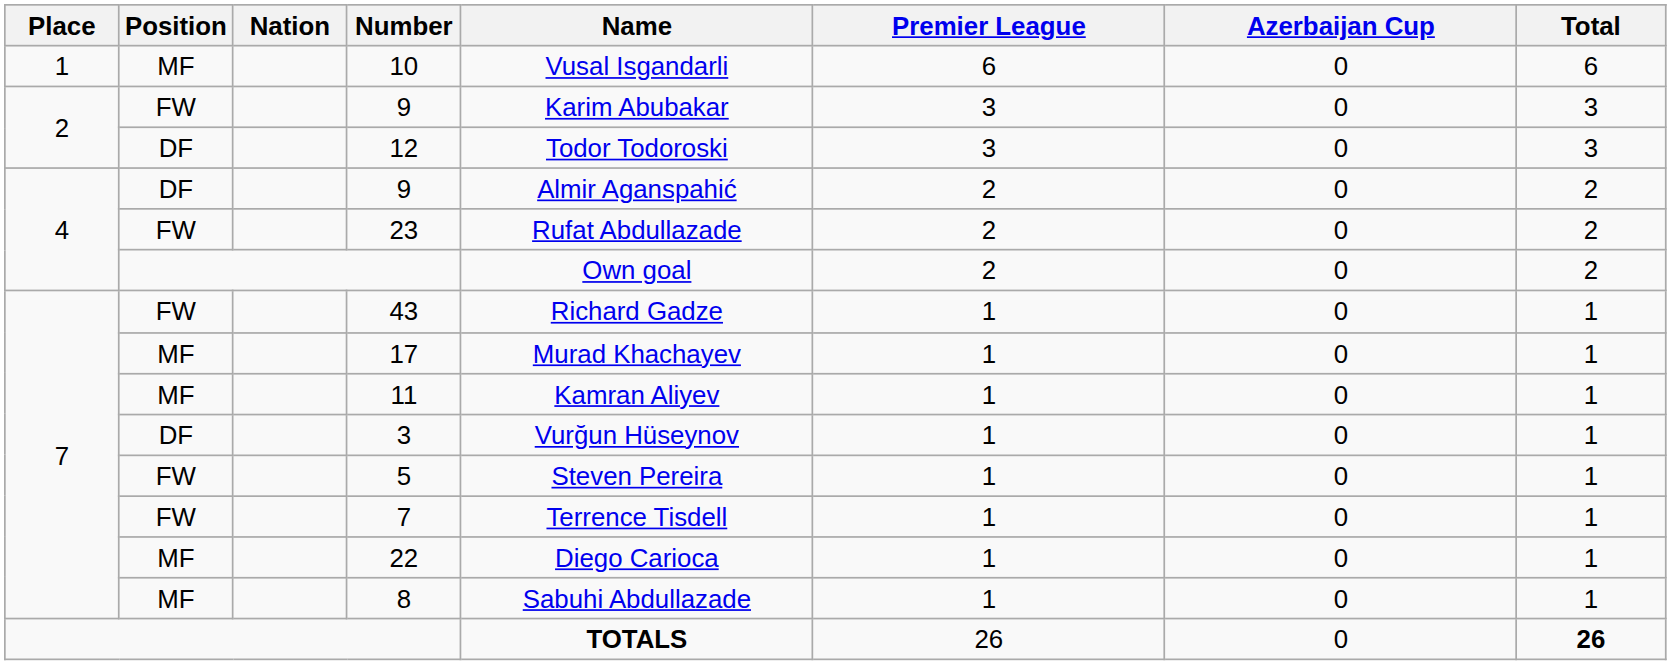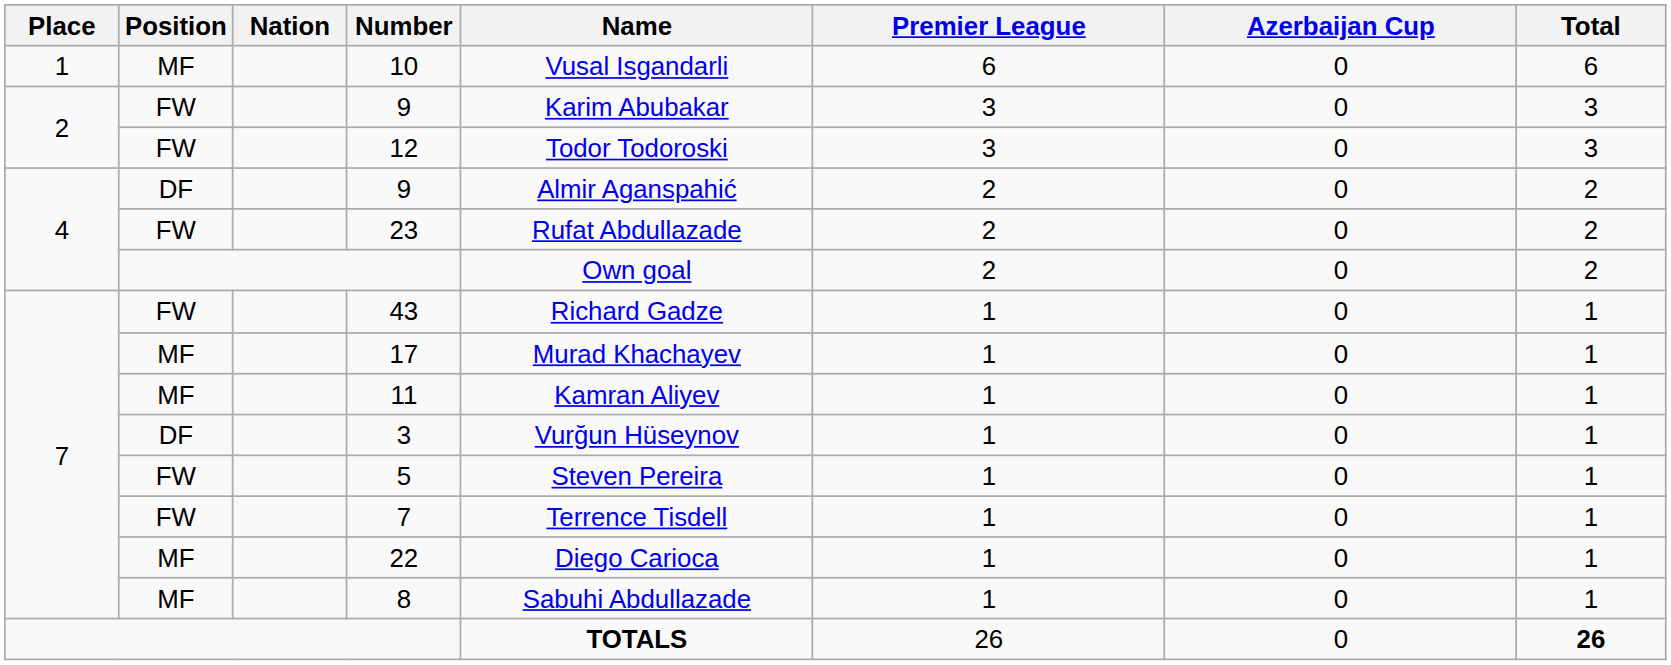12 | Position: DF -> FW
